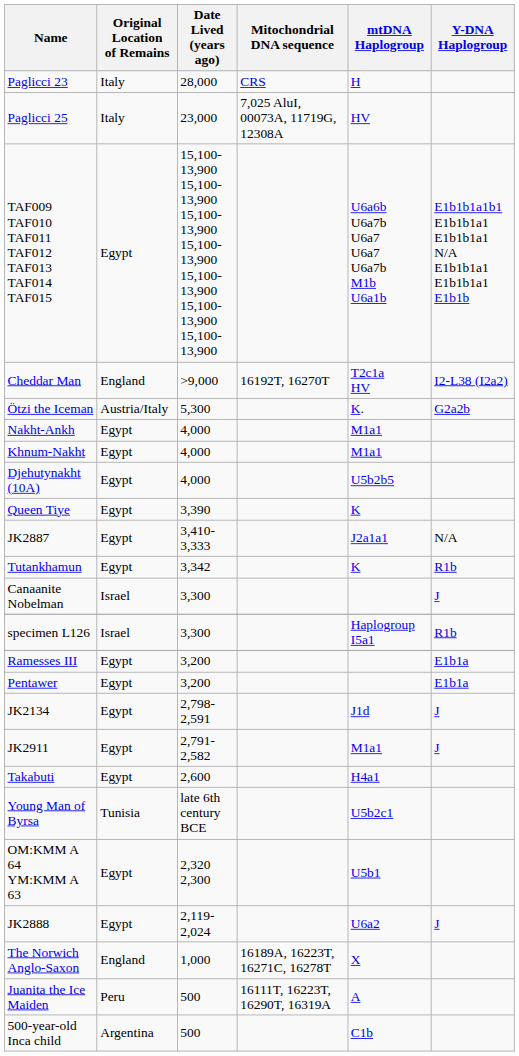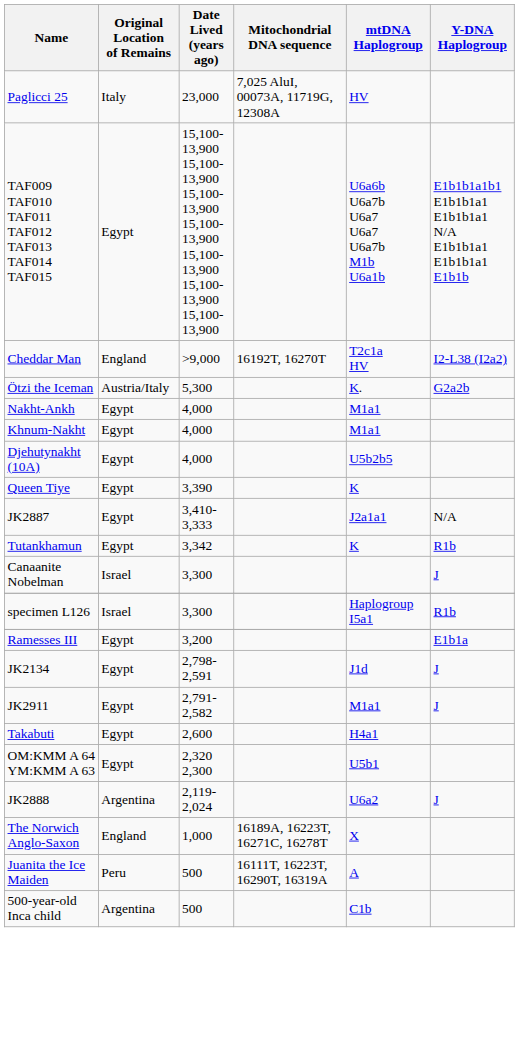- row: Paglicci 23 | Italy | 28,000 | CRS | H
- row: Pentawer | Egypt | 3,200 | E1b1a
- row: Young Man of Byrsa | Tunisia | late 6th century BCE | U5b2c1
JK2888 | Original Location of Remains: Egypt -> Argentina
